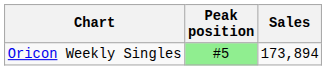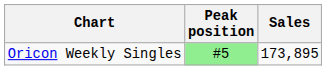Oricon Weekly Singles | Sales: 173,894 -> 173,895
